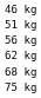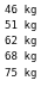- row: 56 kg
